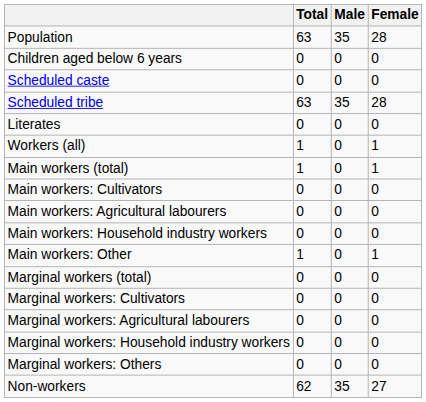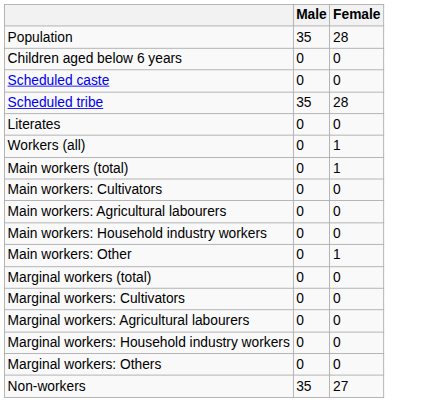- column: Total | 63 | 0 | 0 | 63 | 0 | 1 | 1 | 0 | 0 | 0 | 1 | 0 | 0 | 0 | 0 | 0 | 62
